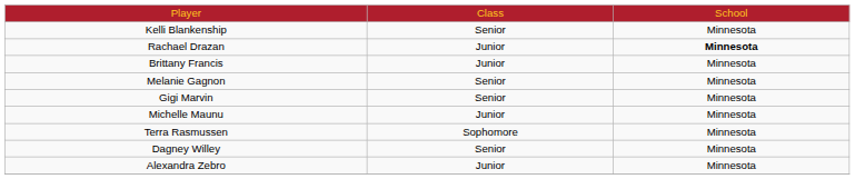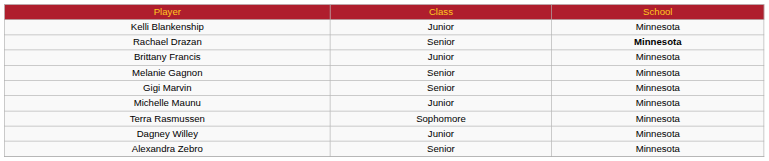Kelli Blankenship | column 2: Senior -> Junior
Rachael Drazan | column 2: Junior -> Senior
Dagney Willey | column 2: Senior -> Junior
Alexandra Zebro | column 2: Junior -> Senior
